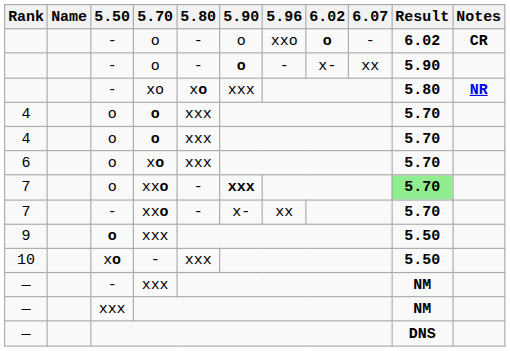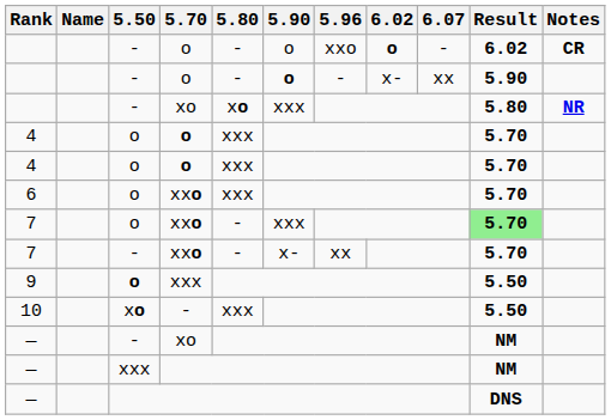6 | 5.70: xo -> xxo
7 / o | 5.90: bold -> normal
— / - | 5.70: xxx -> xo
